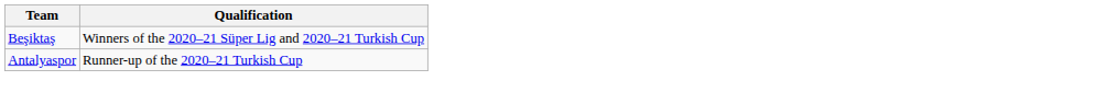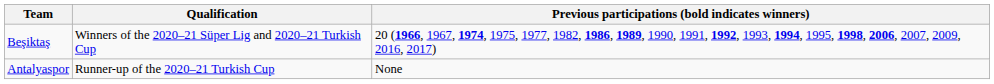+ column: Previous participations (bold indicates winners) | 20 (1966, 1967, 1974, 1975, 1977, 1982, 1986, 1989, 1990, 1991, 1992, 1993, 1994, 1995, 1998, 2006, 2007, 2009, 2016, 2017) | None
